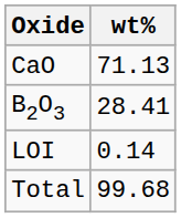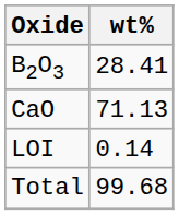rows swapped: CaO <-> B2O3
